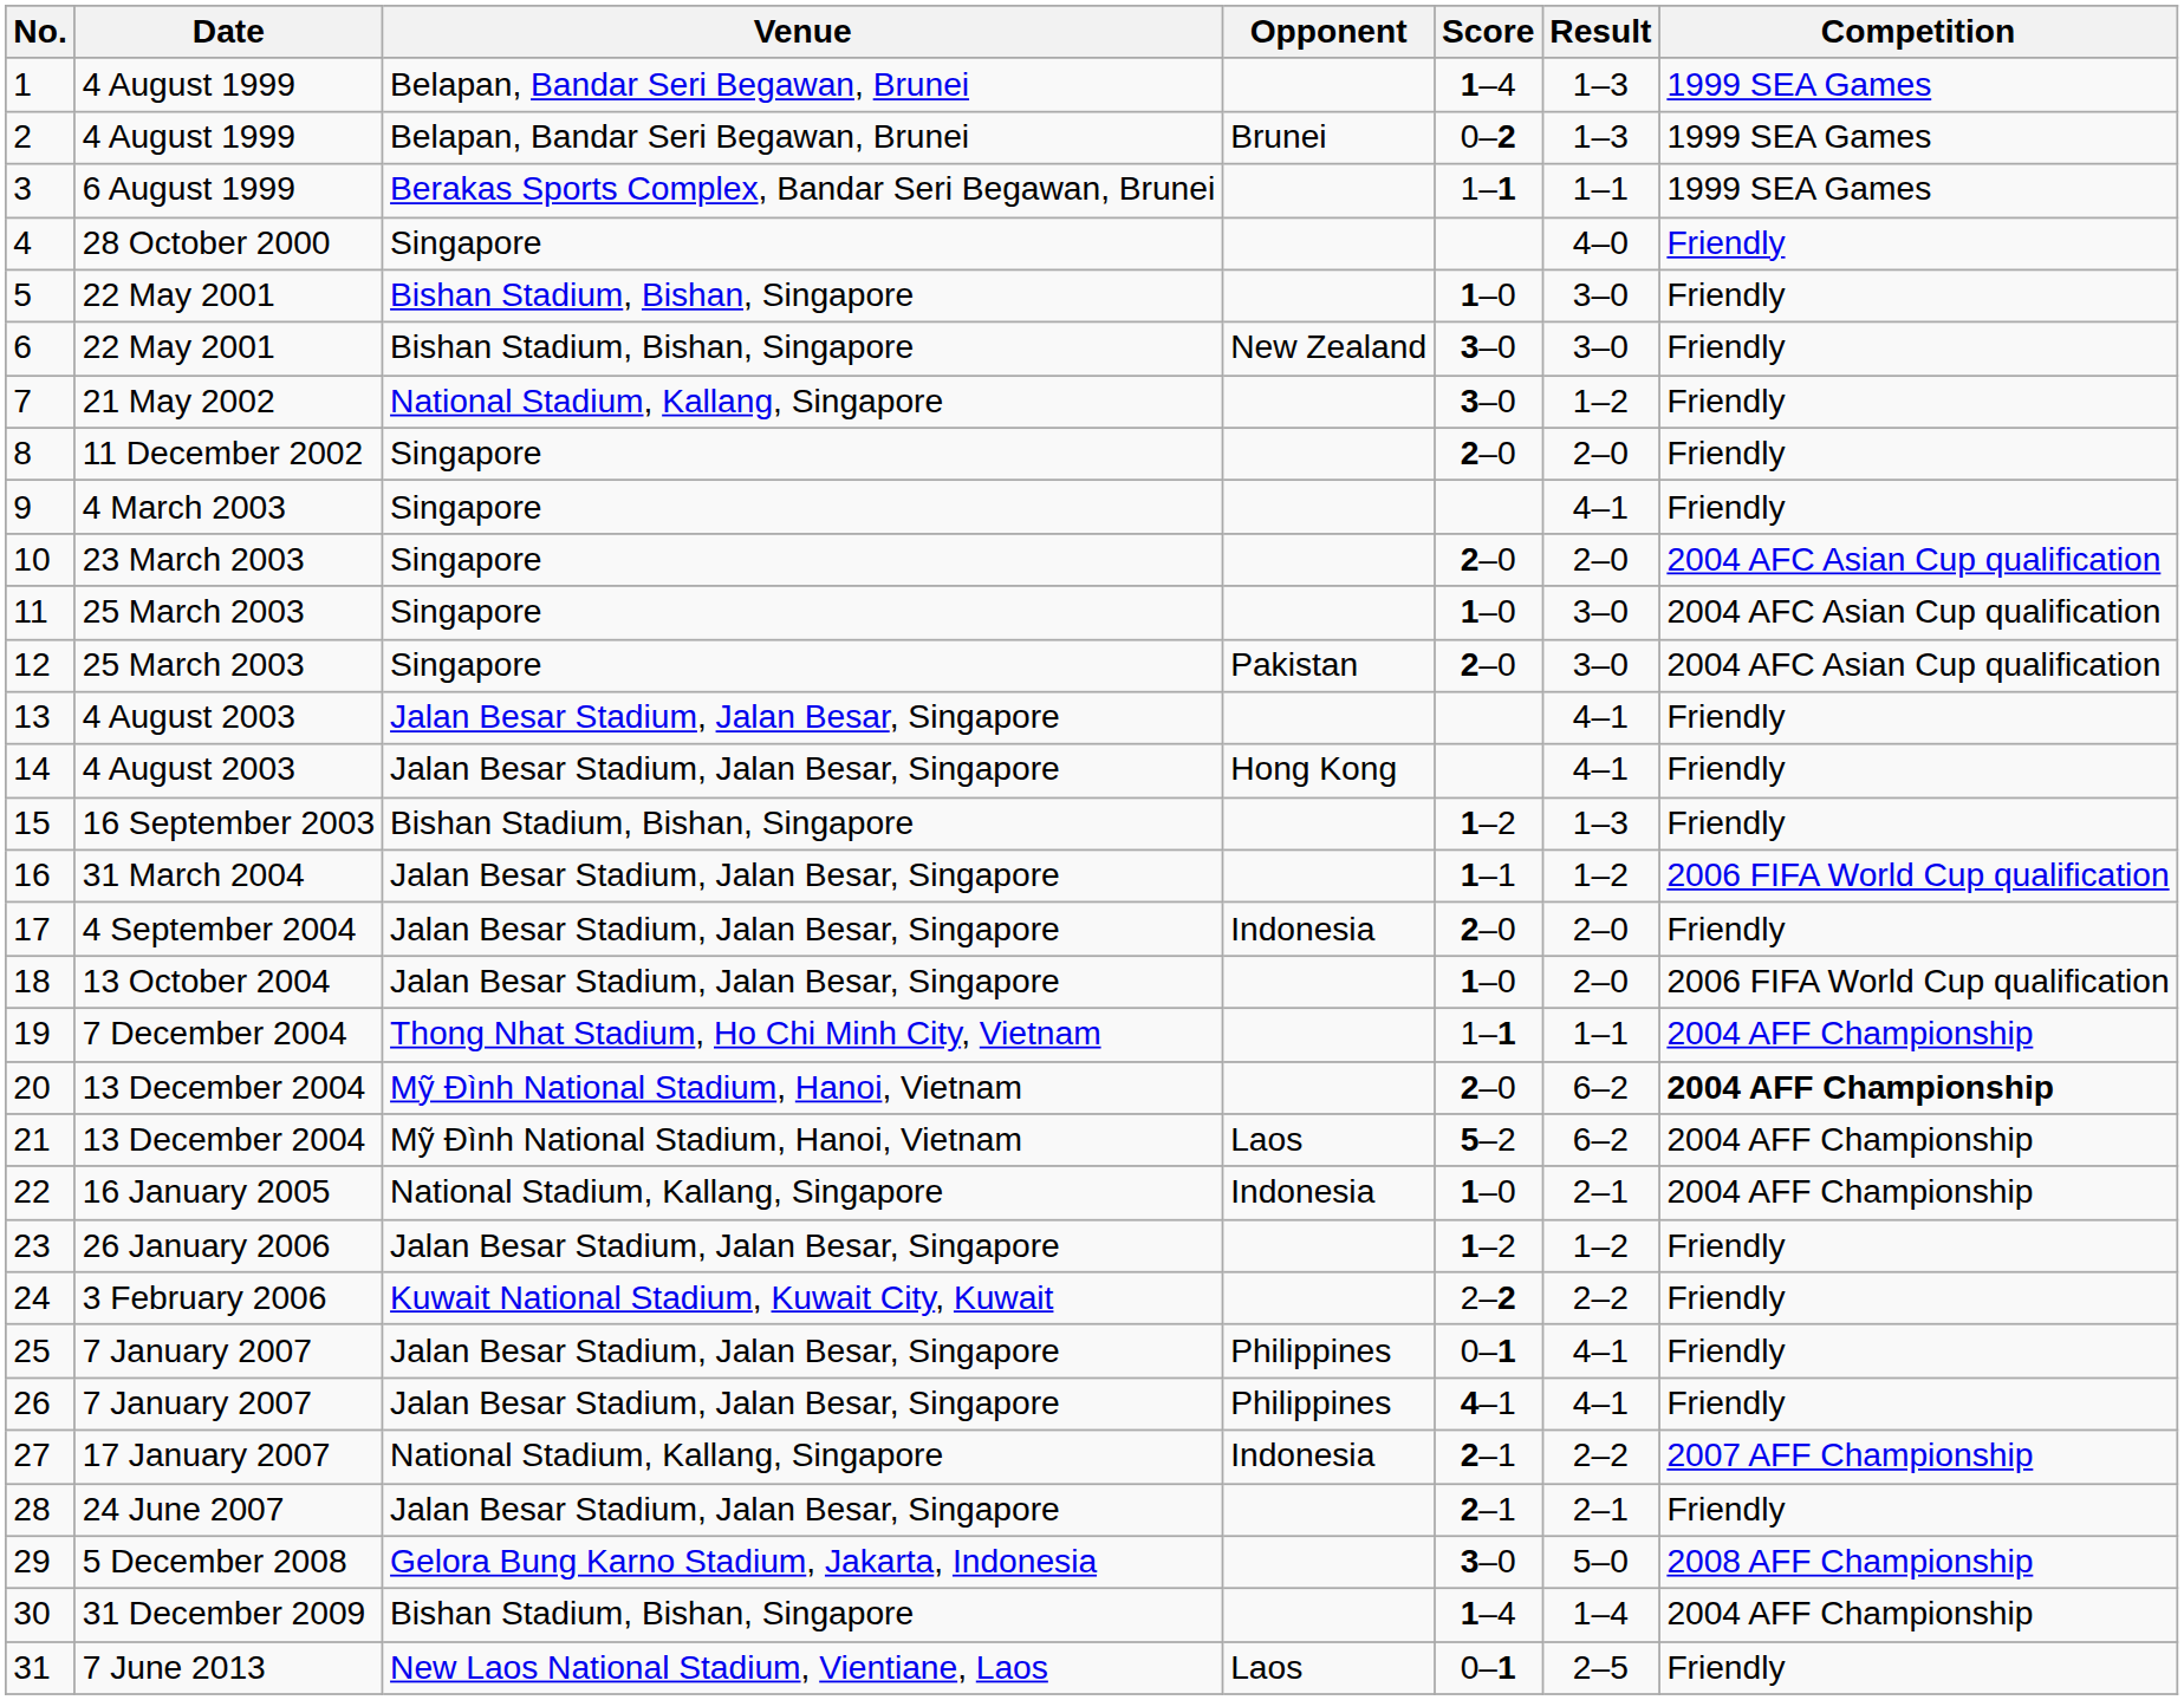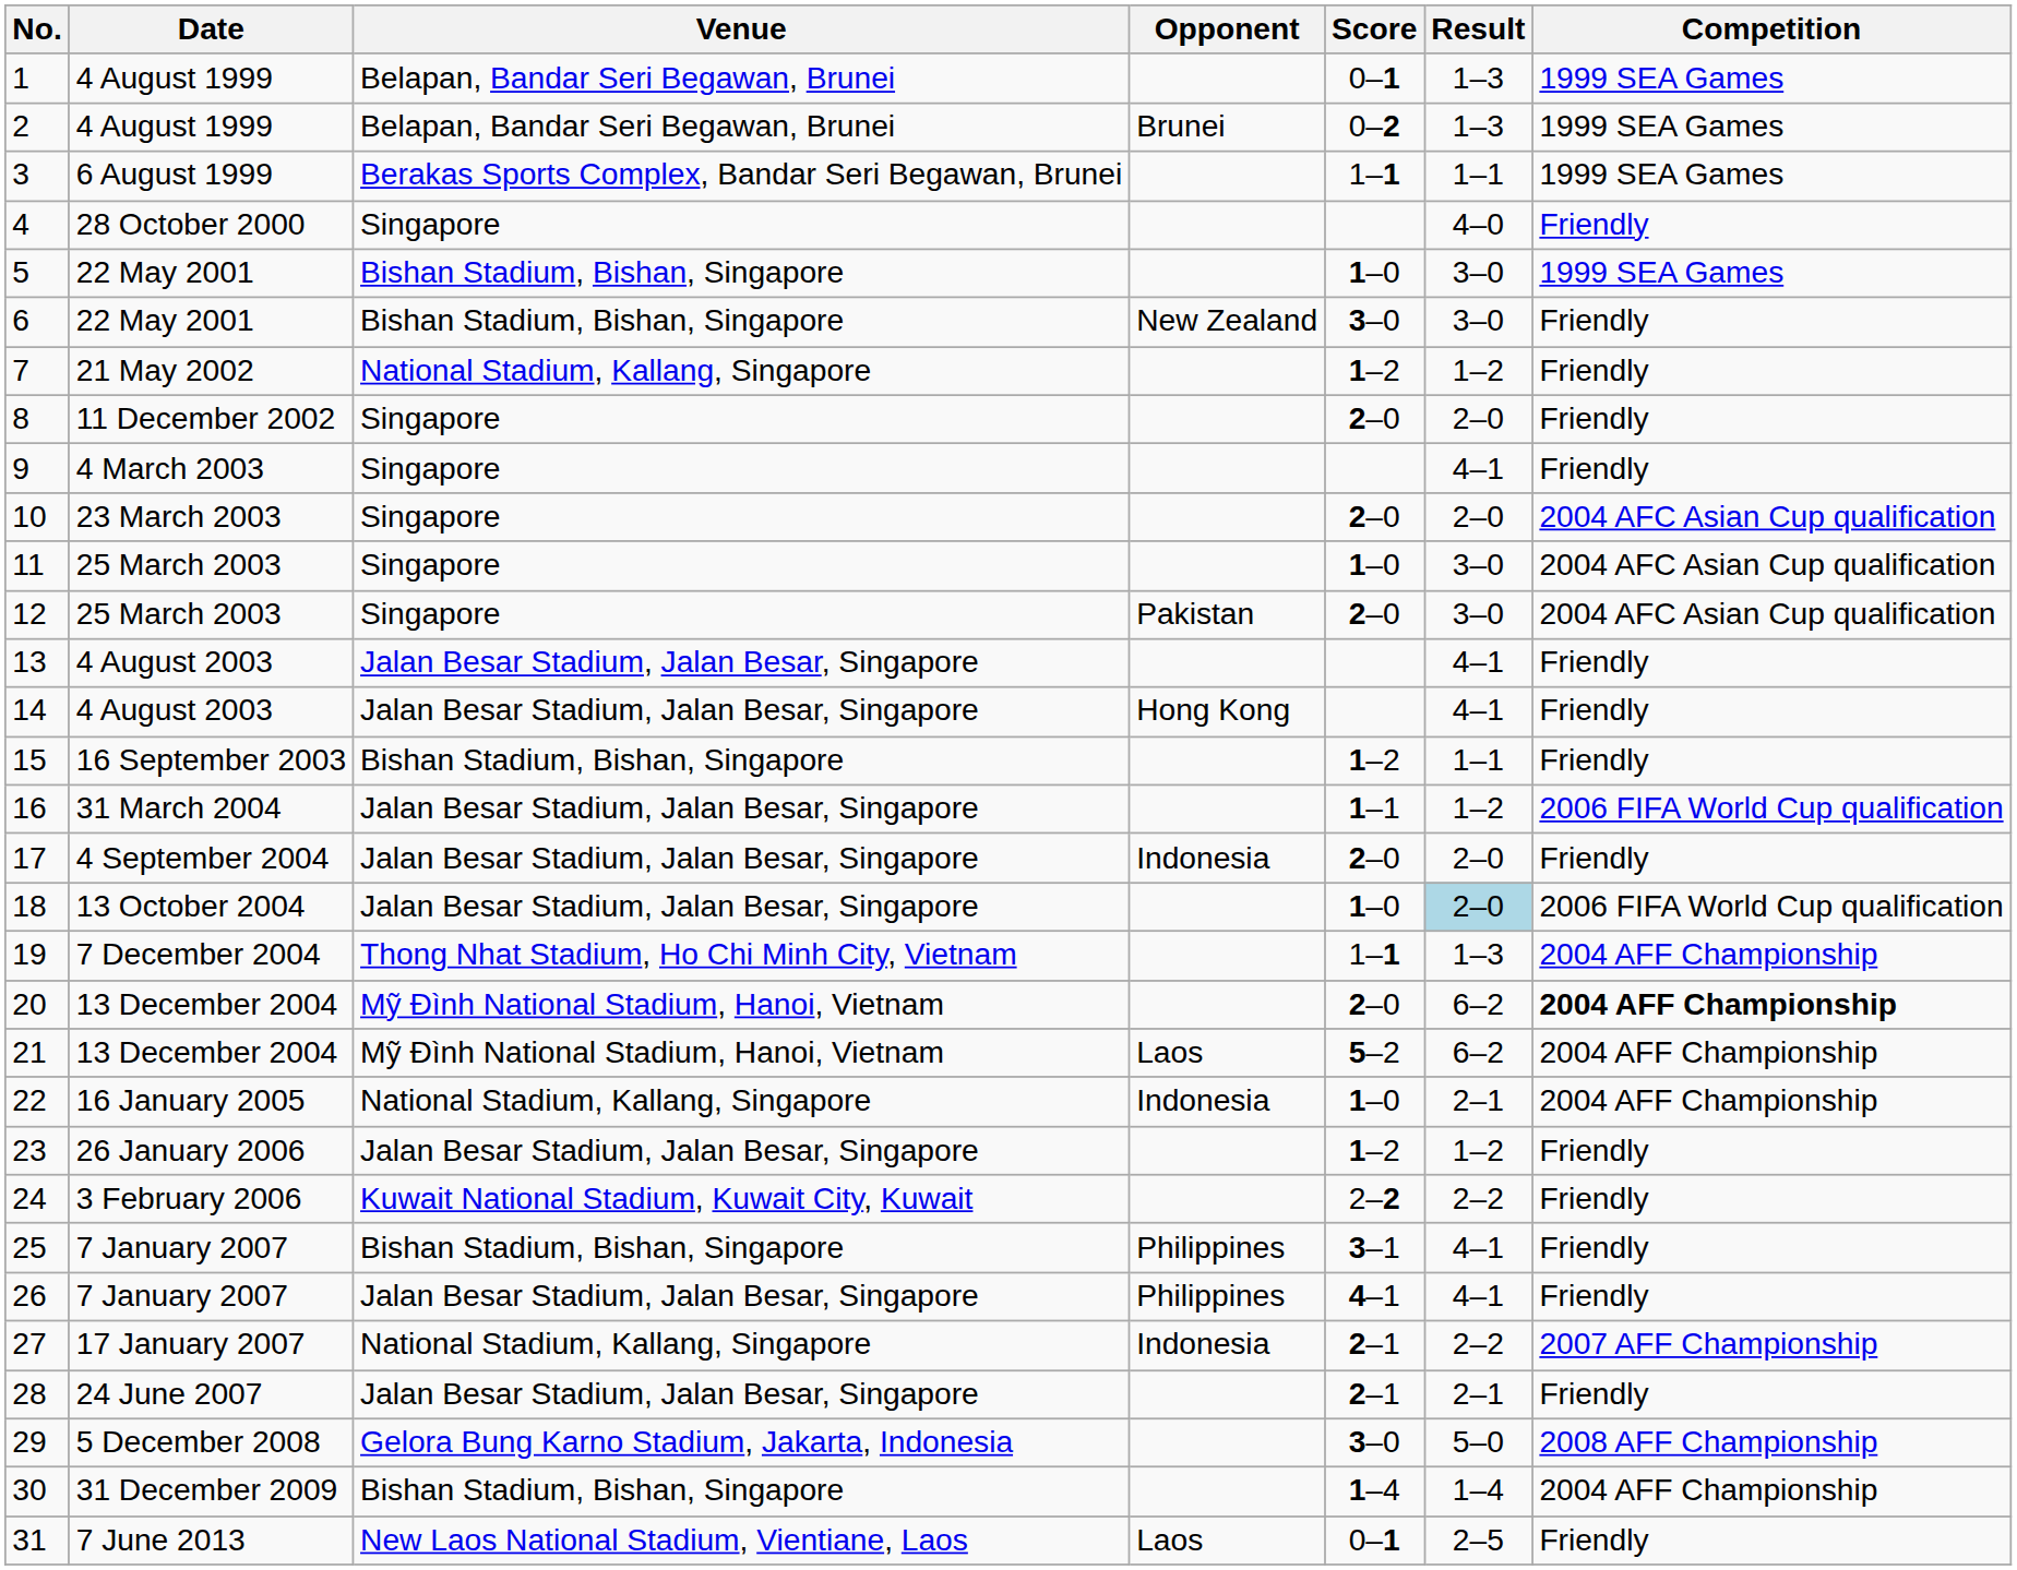1 | Score: 1–4 -> 0–1
5 | Competition: Friendly -> 1999 SEA Games
7 | Score: 3–0 -> 1–2
15 | Result: 1–3 -> 1–1
18 | Result: no background -> lightblue background
19 | Result: 1–1 -> 1–3
25 | Venue: Jalan Besar Stadium, Jalan Besar, Singapore -> Bishan Stadium, Bishan, Singapore
25 | Score: 0–1 -> 3–1
